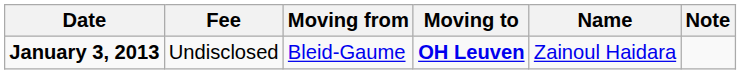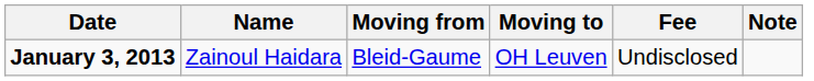columns swapped: Name <-> Fee
January 3, 2013 | Moving to: bold -> normal
